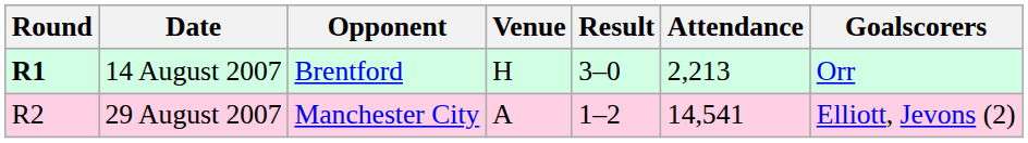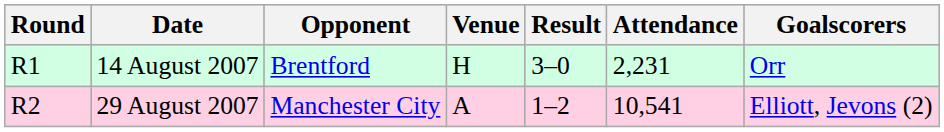14 August 2007 | Round: bold -> normal
14 August 2007 | Attendance: 2,213 -> 2,231
29 August 2007 | Attendance: 14,541 -> 10,541
